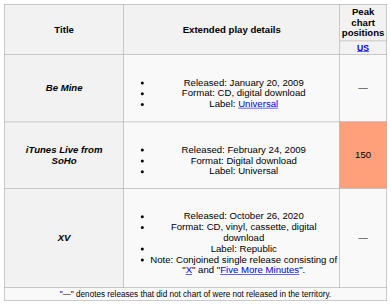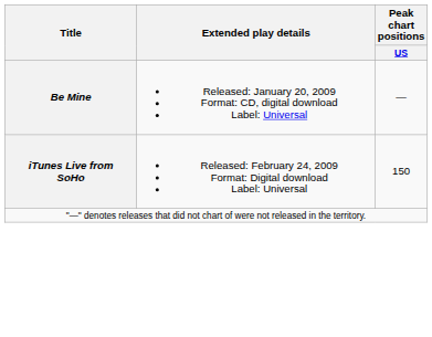iTunes Live from SoHo | Peak chart positions / US: lightsalmon background -> no background
- row: XV | Released: October 26, 2020 Format: CD, vinyl, cassette, digital download Label: Republic Note: Conjoined single release consisting of "X" and "Five More Minutes". | —
